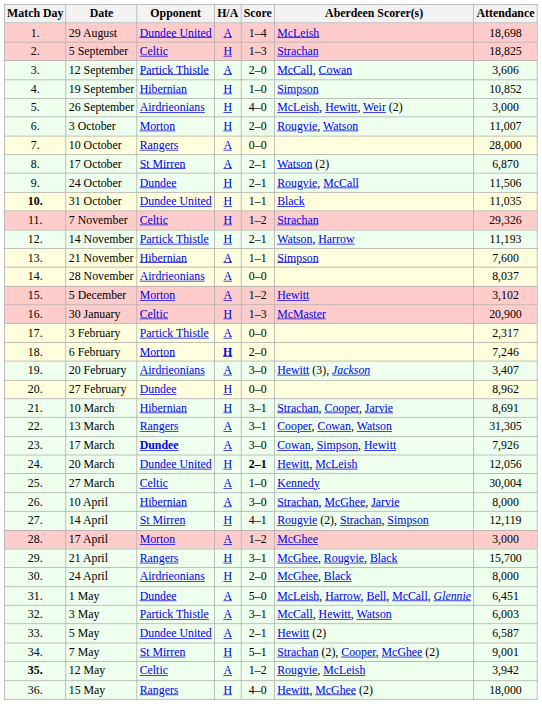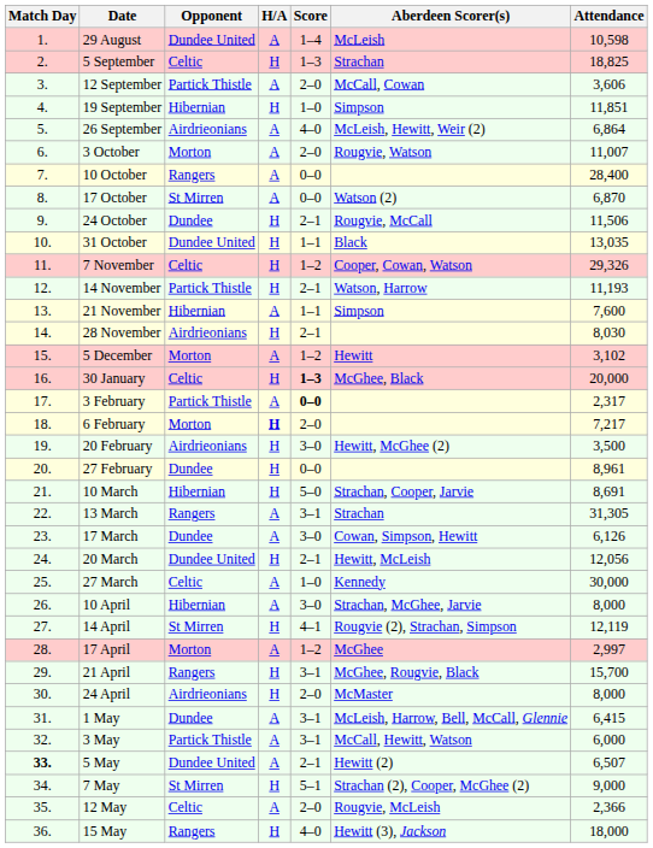29 August | Attendance: 18,698 -> 10,598
19 September | Attendance: 10,852 -> 11,851
26 September | H/A: H -> A
26 September | Attendance: 3,000 -> 6,864
3 October | H/A: H -> A
10 October | Attendance: 28,000 -> 28,400
17 October | Score: 2–1 -> 0–0
31 October | Match Day: bold -> normal
31 October | Attendance: 11,035 -> 13,035
7 November | Aberdeen Scorer(s): Strachan -> Cooper, Cowan, Watson
28 November | H/A: A -> H
28 November | Score: 0–0 -> 2–1
28 November | Attendance: 8,037 -> 8,030
30 January | Score: normal -> bold
30 January | Aberdeen Scorer(s): McMaster -> McGhee, Black
30 January | Attendance: 20,900 -> 20,000
3 February | Score: normal -> bold
6 February | Attendance: 7,246 -> 7,217
20 February | H/A: A -> H
20 February | Aberdeen Scorer(s): Hewitt (3), Jackson -> Hewitt, McGhee (2)
20 February | Attendance: 3,407 -> 3,500
27 February | Attendance: 8,962 -> 8,961
10 March | Score: 3–1 -> 5–0
13 March | Aberdeen Scorer(s): Cooper, Cowan, Watson -> Strachan
17 March | Opponent: bold -> normal
17 March | Attendance: 7,926 -> 6,126
20 March | Score: bold -> normal
27 March | Attendance: 30,004 -> 30,000
17 April | Attendance: 3,000 -> 2,997
24 April | Aberdeen Scorer(s): McGhee, Black -> McMaster
1 May | Score: 5–0 -> 3–1
1 May | Attendance: 6,451 -> 6,415
3 May | Attendance: 6,003 -> 6,000
5 May | Match Day: normal -> bold
5 May | Attendance: 6,587 -> 6,507
7 May | Attendance: 9,001 -> 9,000
12 May | Match Day: bold -> normal
12 May | Score: 1–2 -> 2–0
12 May | Attendance: 3,942 -> 2,366
15 May | Aberdeen Scorer(s): Hewitt, McGhee (2) -> Hewitt (3), Jackson
